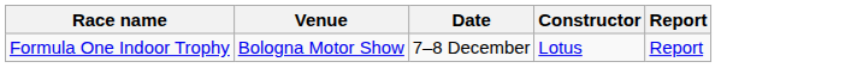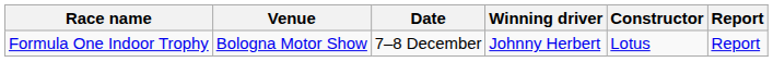+ column: Winning driver | Johnny Herbert
